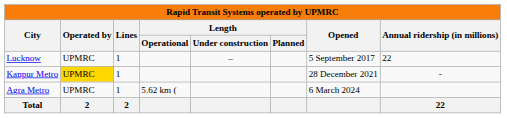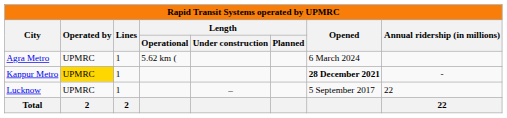rows swapped: Lucknow <-> Agra Metro
Kanpur Metro | Opened: normal -> bold
